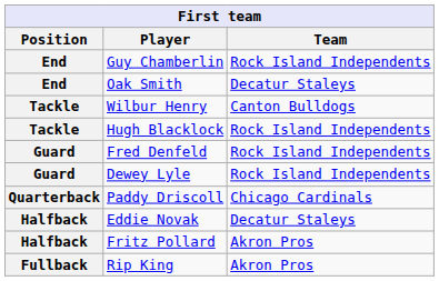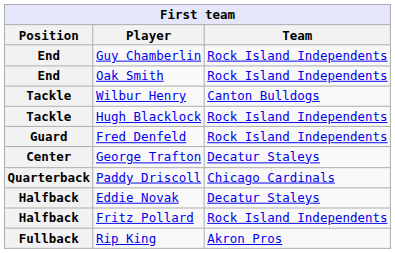Oak Smith | Team: Decatur Staleys -> Rock Island Independents
- row: Guard | Dewey Lyle | Rock Island Independents
+ row: Center | George Trafton | Decatur Staleys
Fritz Pollard | Team: Akron Pros -> Rock Island Independents
